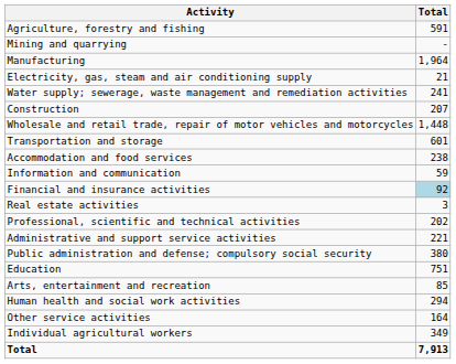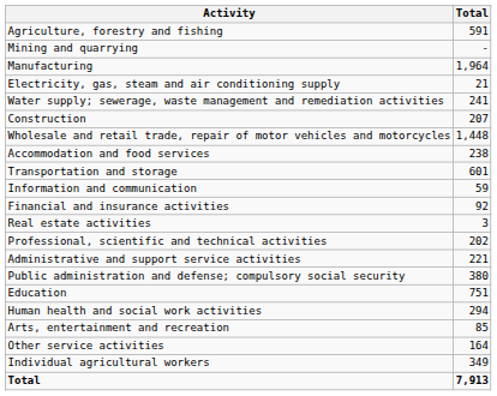rows swapped: Transportation and storage <-> Accommodation and food services
Financial and insurance activities | Total: lightblue background -> no background
rows swapped: Human health and social work activities <-> Arts, entertainment and recreation
